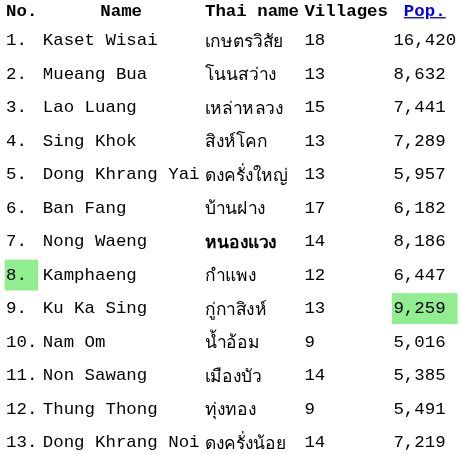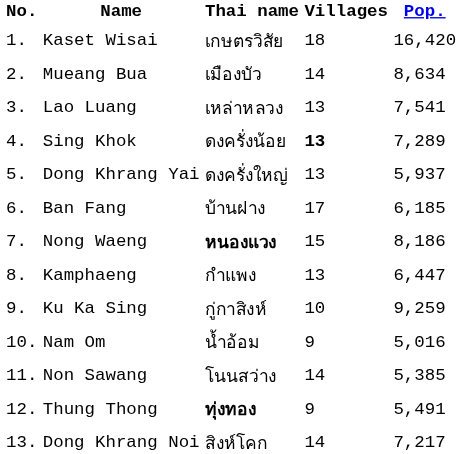Mueang Bua | Thai name: โนนสว่าง -> เมืองบัว
Mueang Bua | Villages: 13 -> 14
Mueang Bua | Pop.: 8,632 -> 8,634
Lao Luang | Villages: 15 -> 13
Lao Luang | Pop.: 7,441 -> 7,541
Sing Khok | Thai name: สิงห์โคก -> ดงครั่งน้อย
Sing Khok | Villages: normal -> bold
Dong Khrang Yai | Pop.: 5,957 -> 5,937
Ban Fang | Pop.: 6,182 -> 6,185
Nong Waeng | Villages: 14 -> 15
Kamphaeng | No.: lightgreen background -> no background
Kamphaeng | Villages: 12 -> 13
Ku Ka Sing | Villages: 13 -> 10
Ku Ka Sing | Pop.: lightgreen background -> no background
Non Sawang | Thai name: เมืองบัว -> โนนสว่าง
Thung Thong | Thai name: normal -> bold
Dong Khrang Noi | Thai name: ดงครั่งน้อย -> สิงห์โคก
Dong Khrang Noi | Pop.: 7,219 -> 7,217
